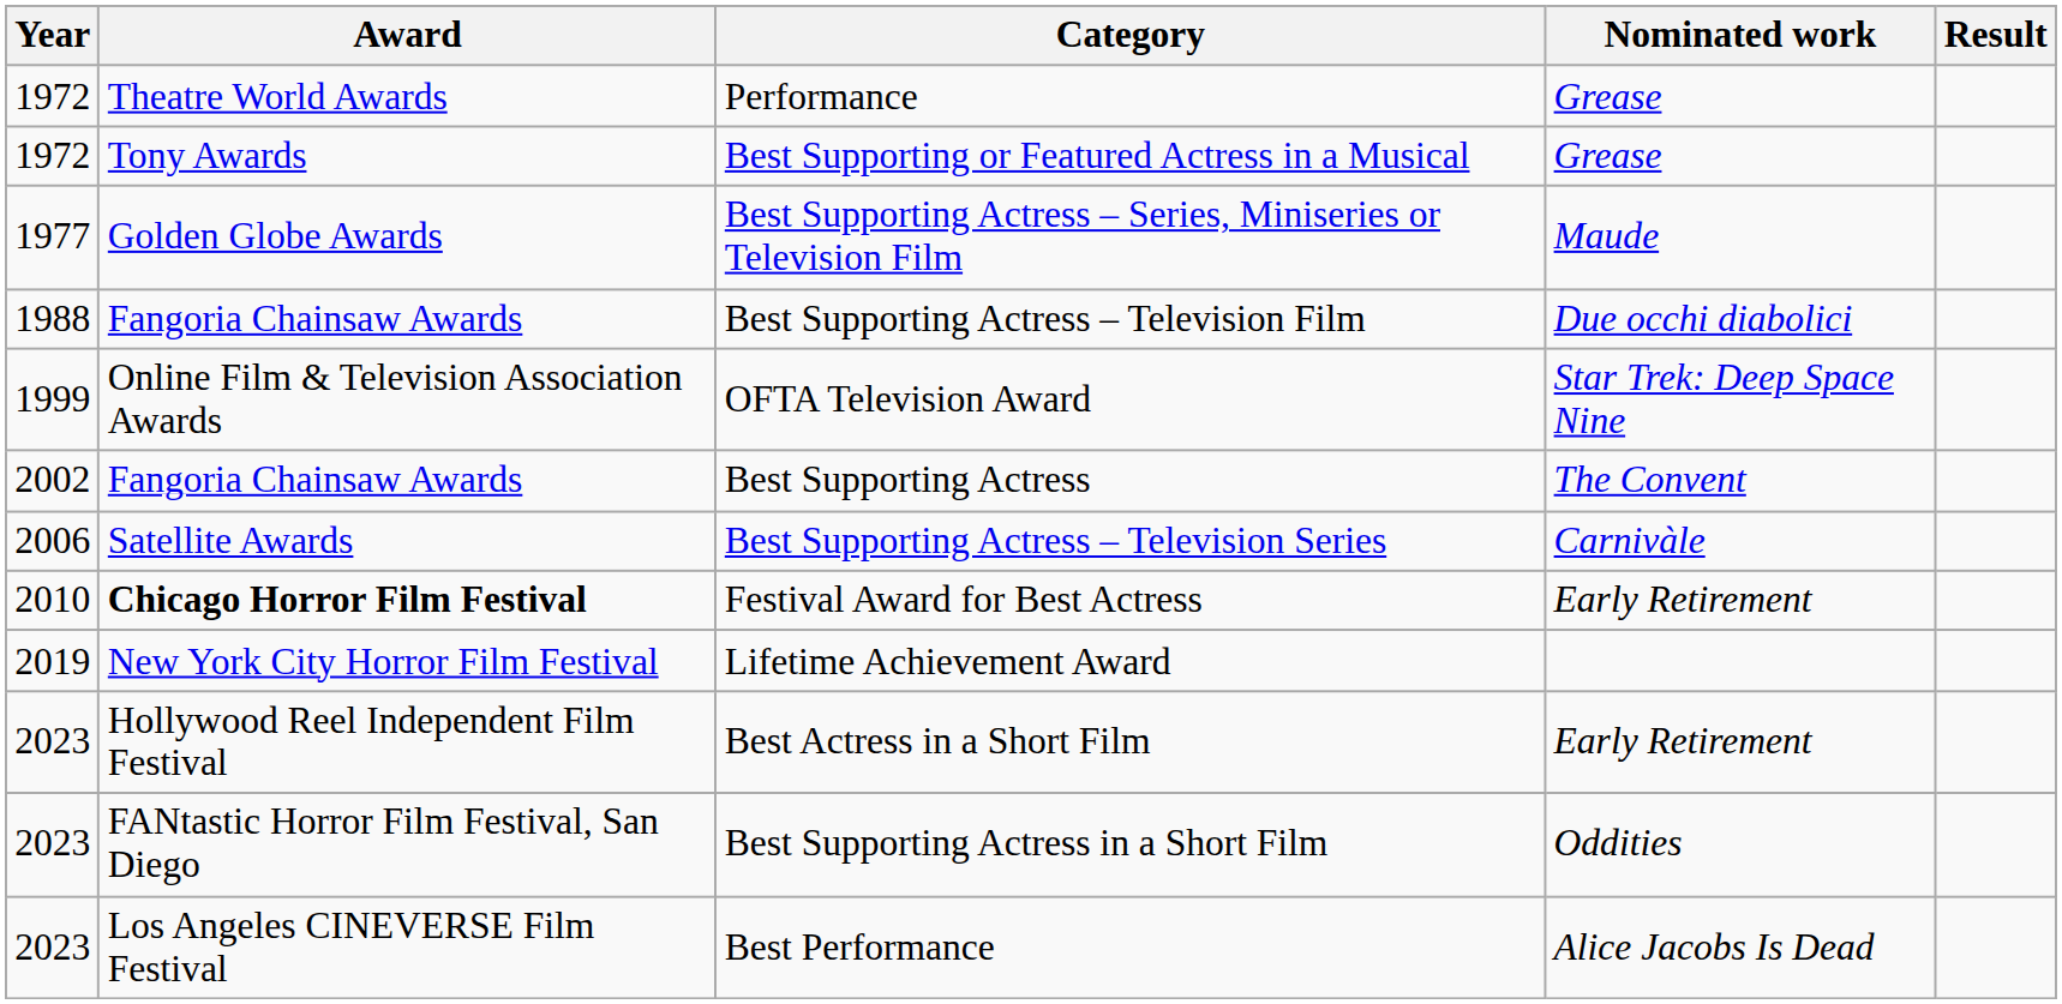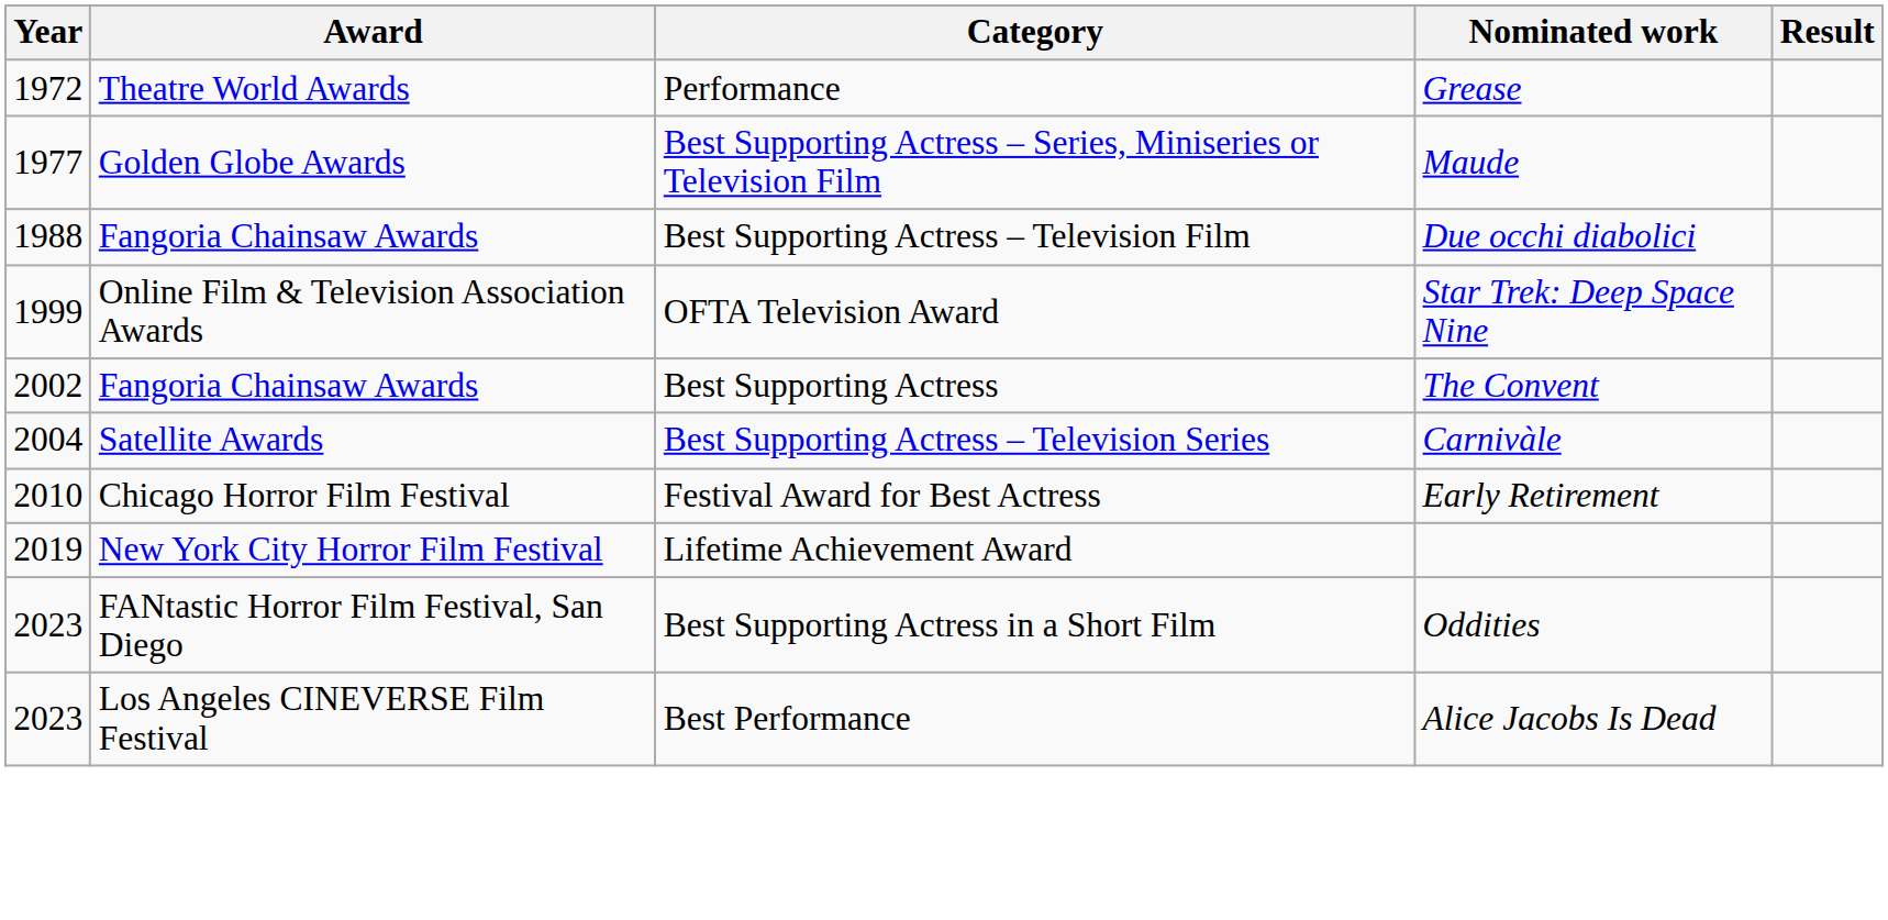- row: 1972 | Tony Awards | Best Supporting or Featured Actress in a Musical | Grease
Best Supporting Actress – Television Series | Year: 2006 -> 2004
Festival Award for Best Actress | Award: bold -> normal
- row: 2023 | Hollywood Reel Independent Film Festival | Best Actress in a Short Film | Early Retirement
